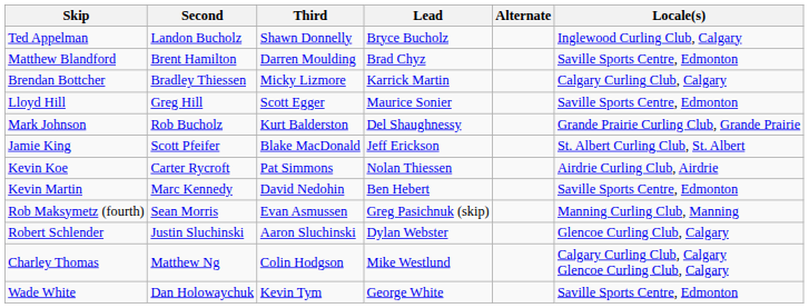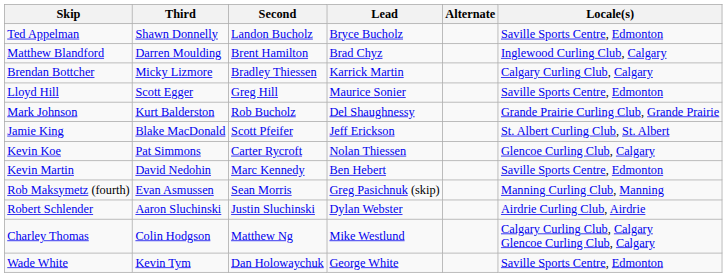columns swapped: Third <-> Second
Ted Appelman | Locale(s): Inglewood Curling Club, Calgary -> Saville Sports Centre, Edmonton
Matthew Blandford | Locale(s): Saville Sports Centre, Edmonton -> Inglewood Curling Club, Calgary
Kevin Koe | Locale(s): Airdrie Curling Club, Airdrie -> Glencoe Curling Club, Calgary
Robert Schlender | Locale(s): Glencoe Curling Club, Calgary -> Airdrie Curling Club, Airdrie
